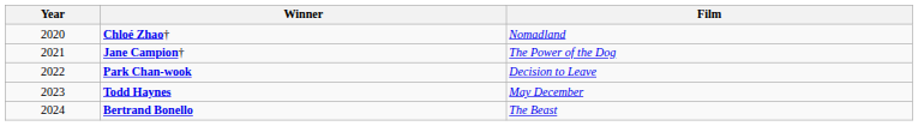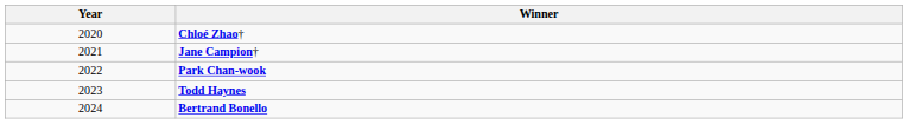- column: Film | Nomadland | The Power of the Dog | Decision to Leave | May December | The Beast
